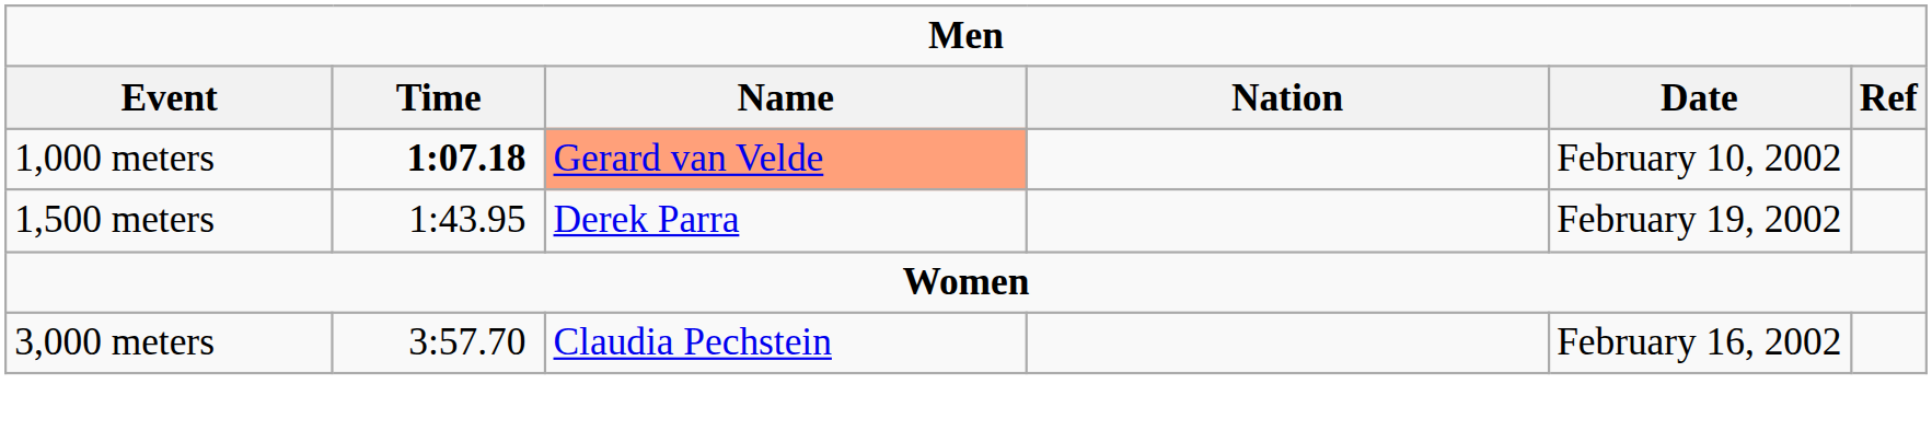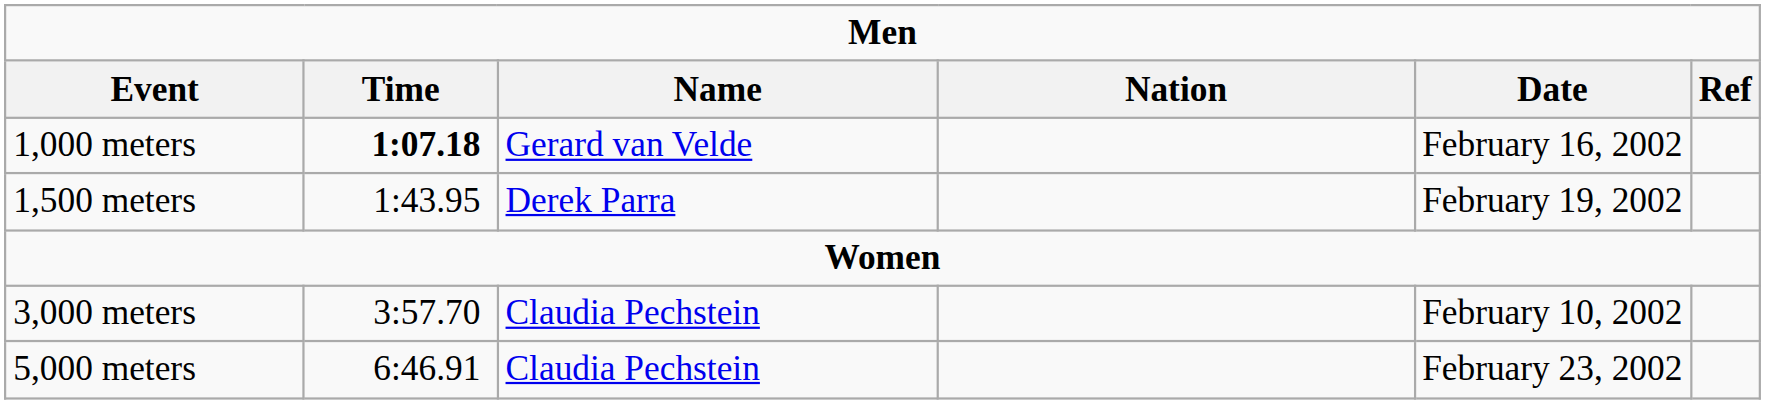1,000 meters | Name: lightsalmon background -> no background
1,000 meters | Date: February 10, 2002 -> February 16, 2002
3,000 meters | Date: February 16, 2002 -> February 10, 2002
+ row: 5,000 meters | 6:46.91 | Claudia Pechstein | February 23, 2002
